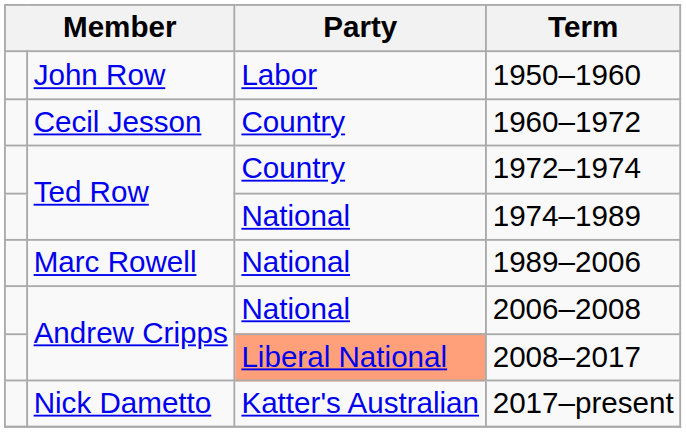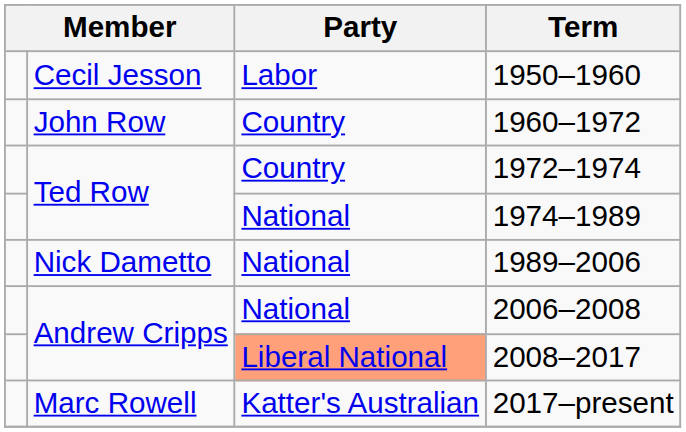1950–1960 | column 2: John Row -> Cecil Jesson
1960–1972 | column 2: Cecil Jesson -> John Row
1989–2006 | column 2: Marc Rowell -> Nick Dametto
2017–present | column 2: Nick Dametto -> Marc Rowell
